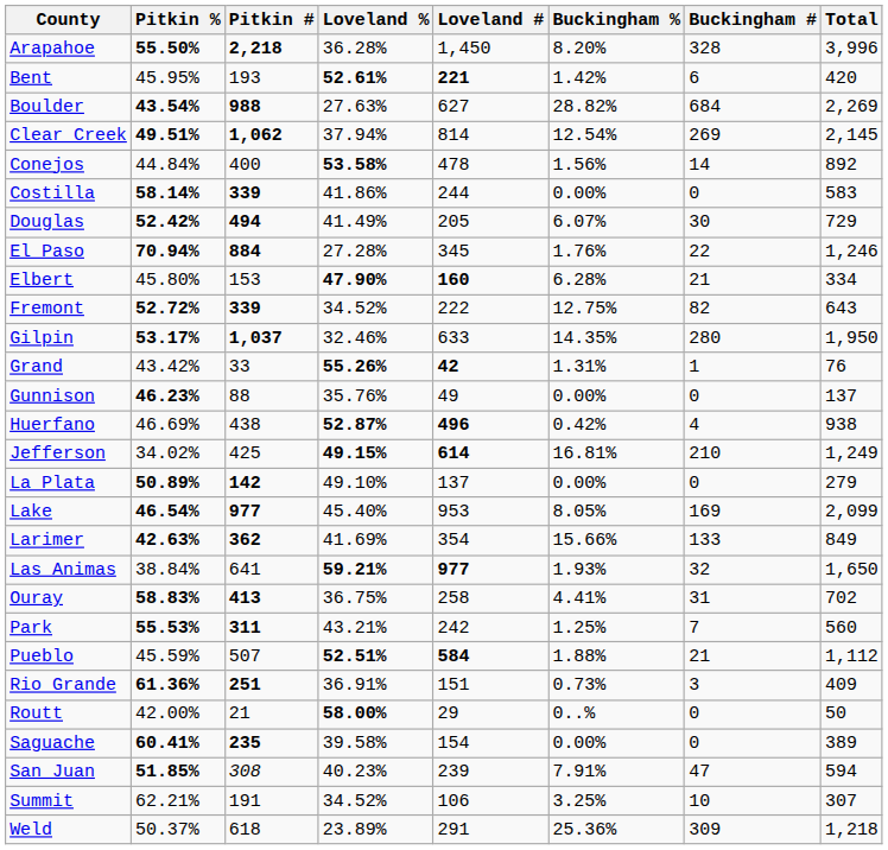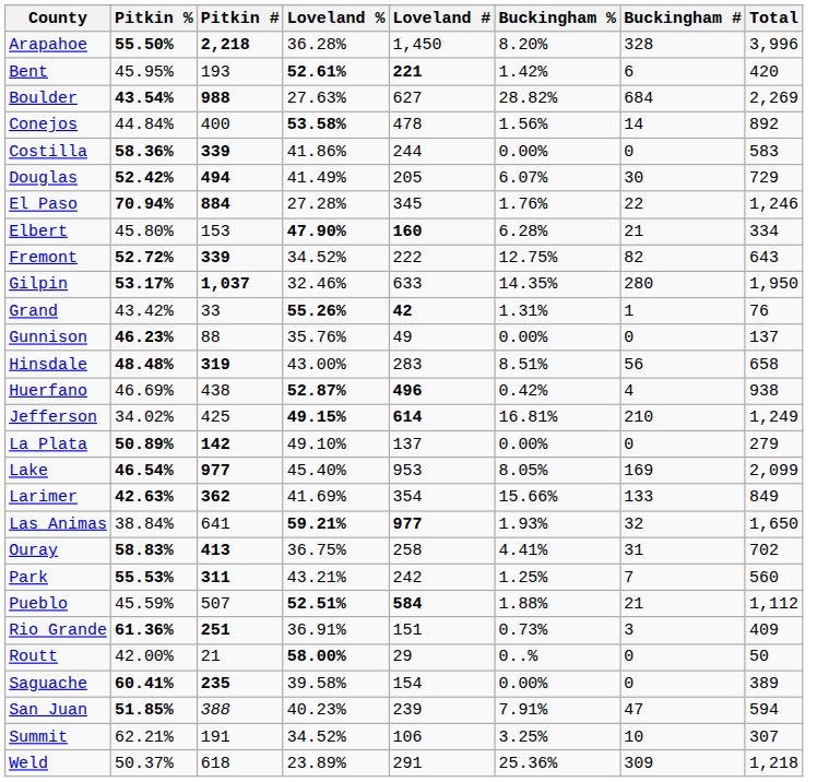- row: Clear Creek | 49.51% | 1,062 | 37.94% | 814 | 12.54% | 269 | 2,145
Costilla | Pitkin %: 58.14% -> 58.36%
+ row: Hinsdale | 48.48% | 319 | 43.00% | 283 | 8.51% | 56 | 658
San Juan | Pitkin #: 308 -> 388
